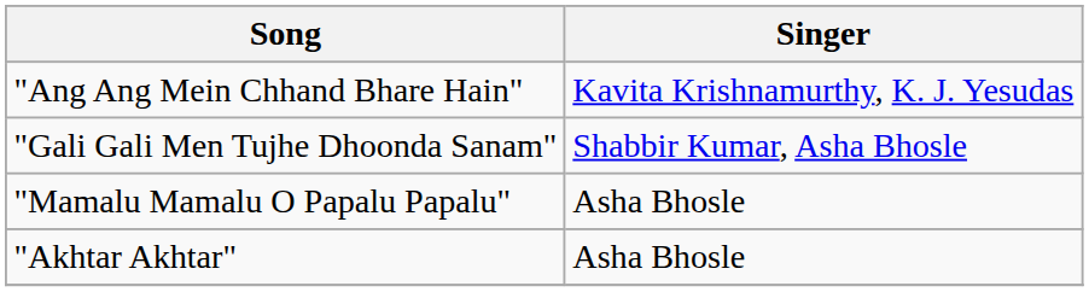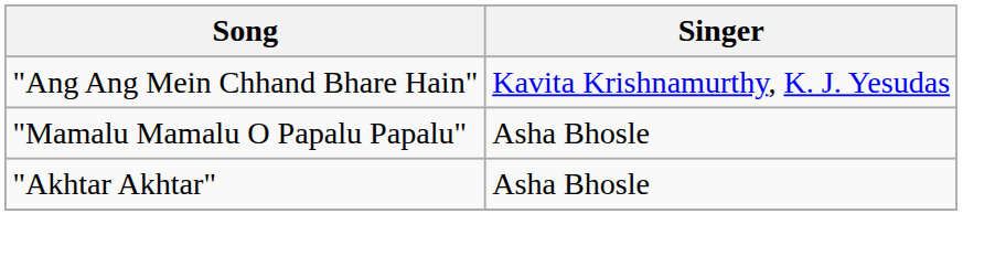- row: "Gali Gali Men Tujhe Dhoonda Sanam" | Shabbir Kumar, Asha Bhosle
